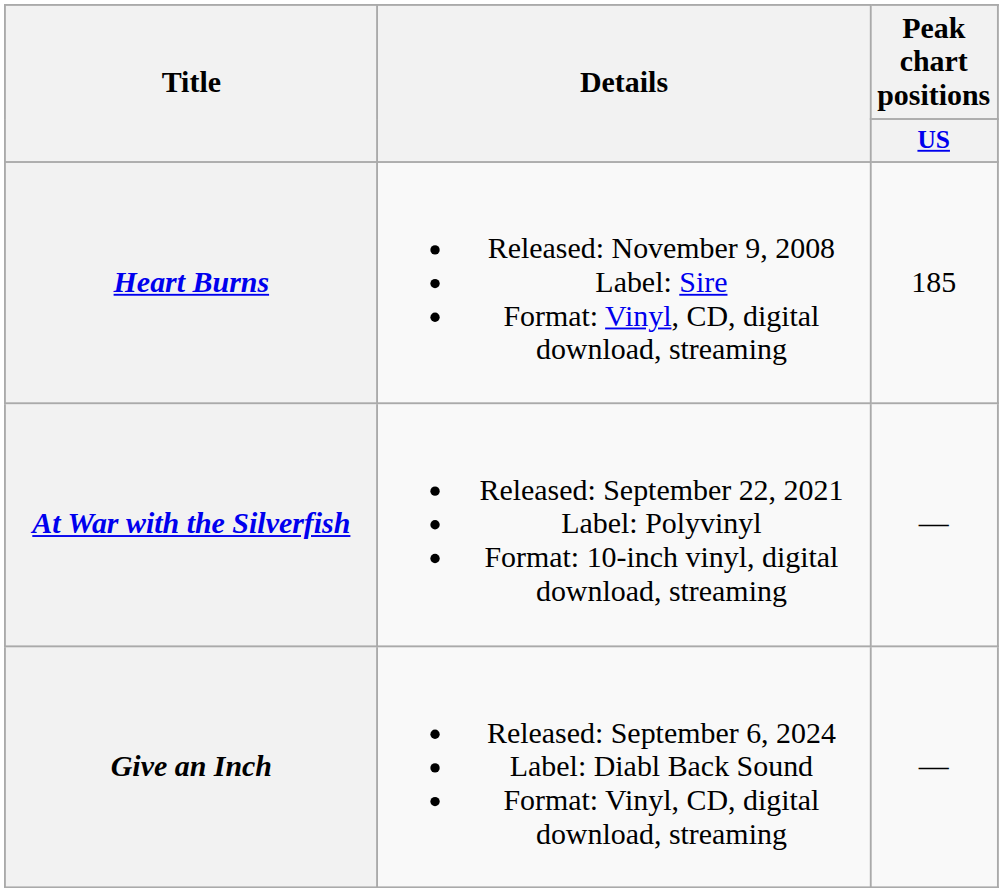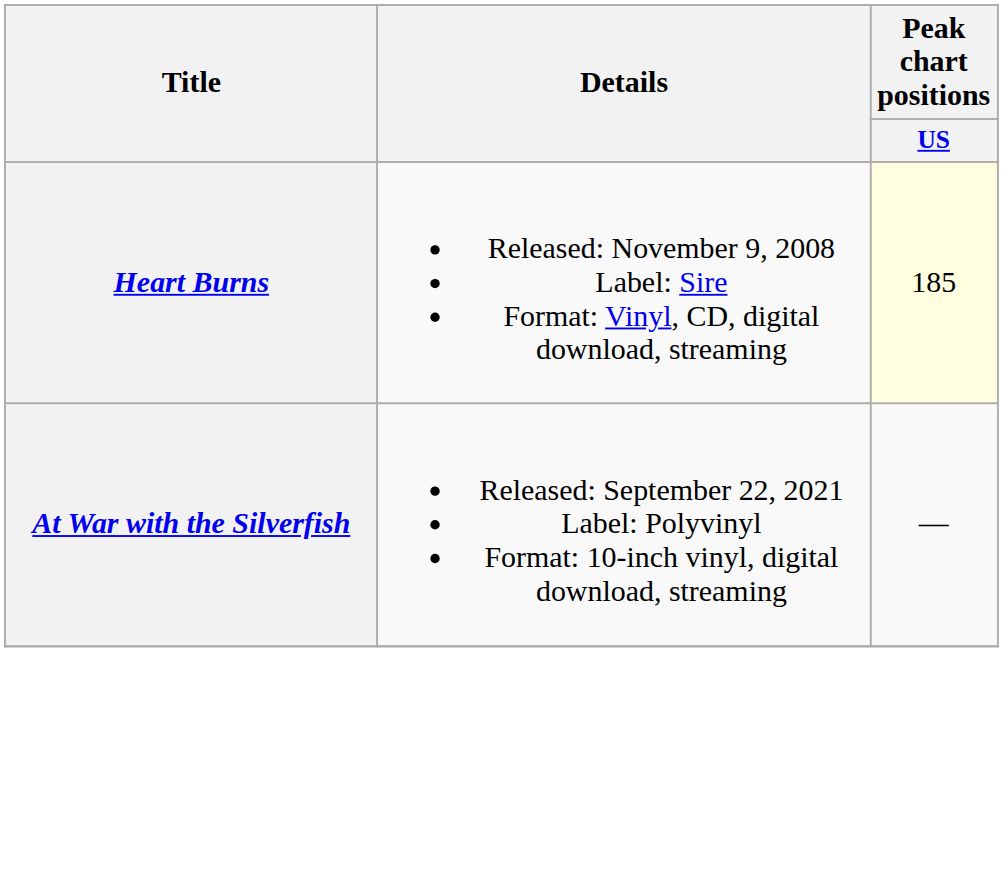Heart Burns | Peak chart positions / US: no background -> lightyellow background
- row: Give an Inch | Released: September 6, 2024 Label: Diabl Back Sound Format: Vinyl, CD, digital download, streaming | —
